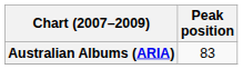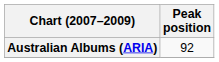Australian Albums (ARIA) | Peak position: 83 -> 92
